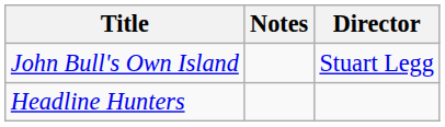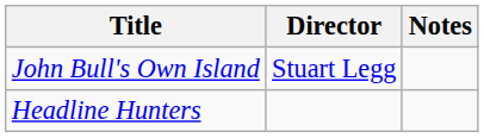columns swapped: Director <-> Notes
